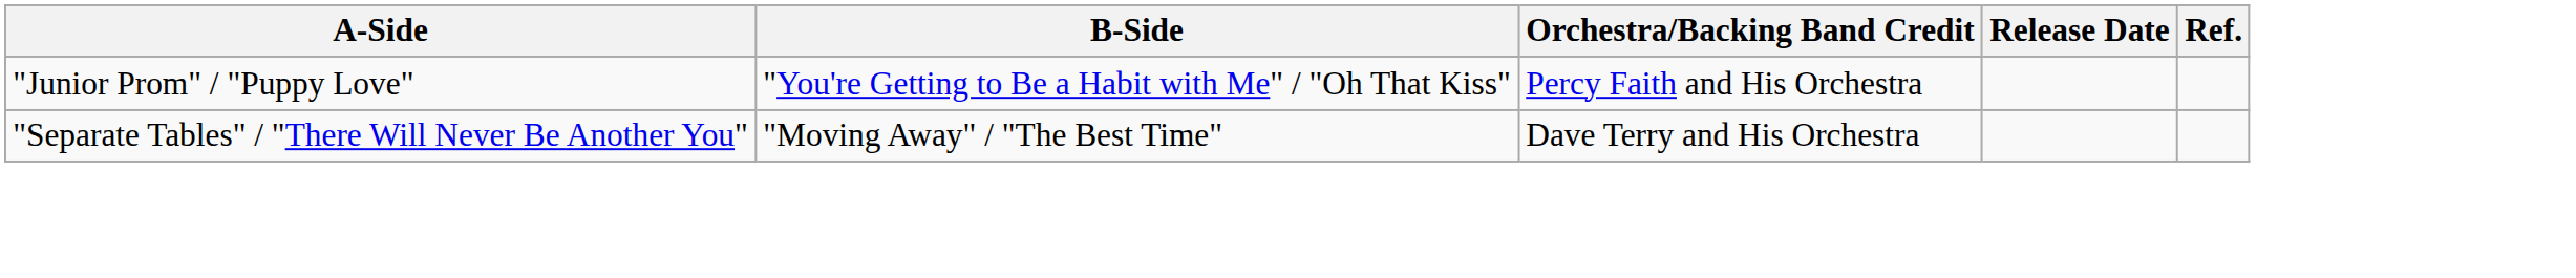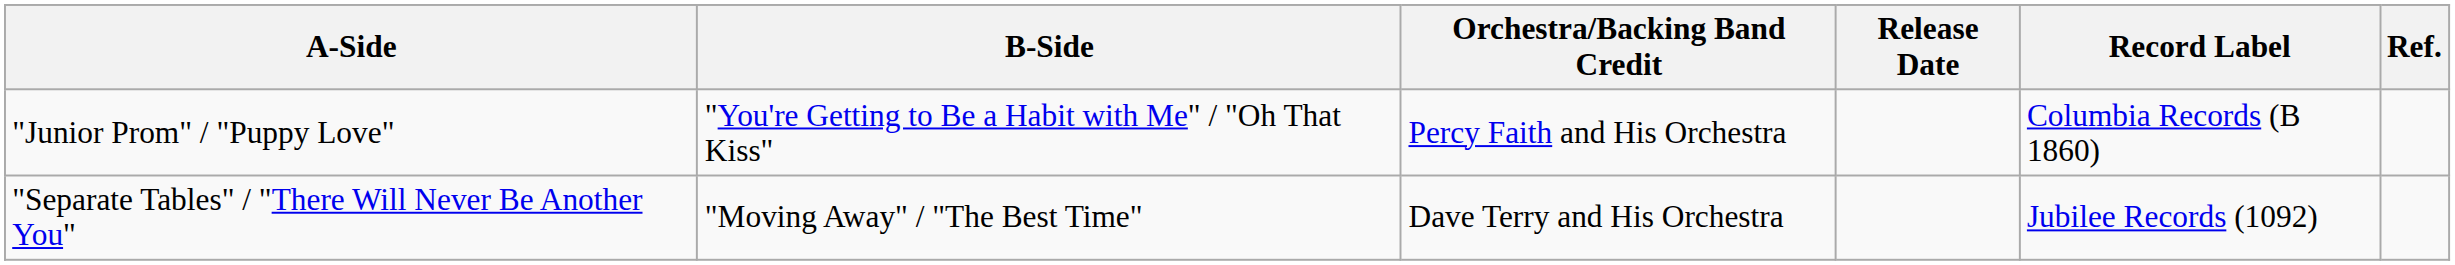+ column: Record Label | Columbia Records (B 1860) | Jubilee Records (1092)
